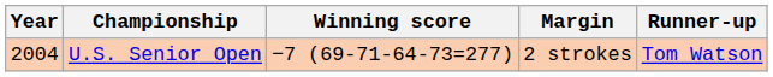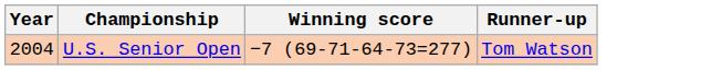- column: Margin | 2 strokes
